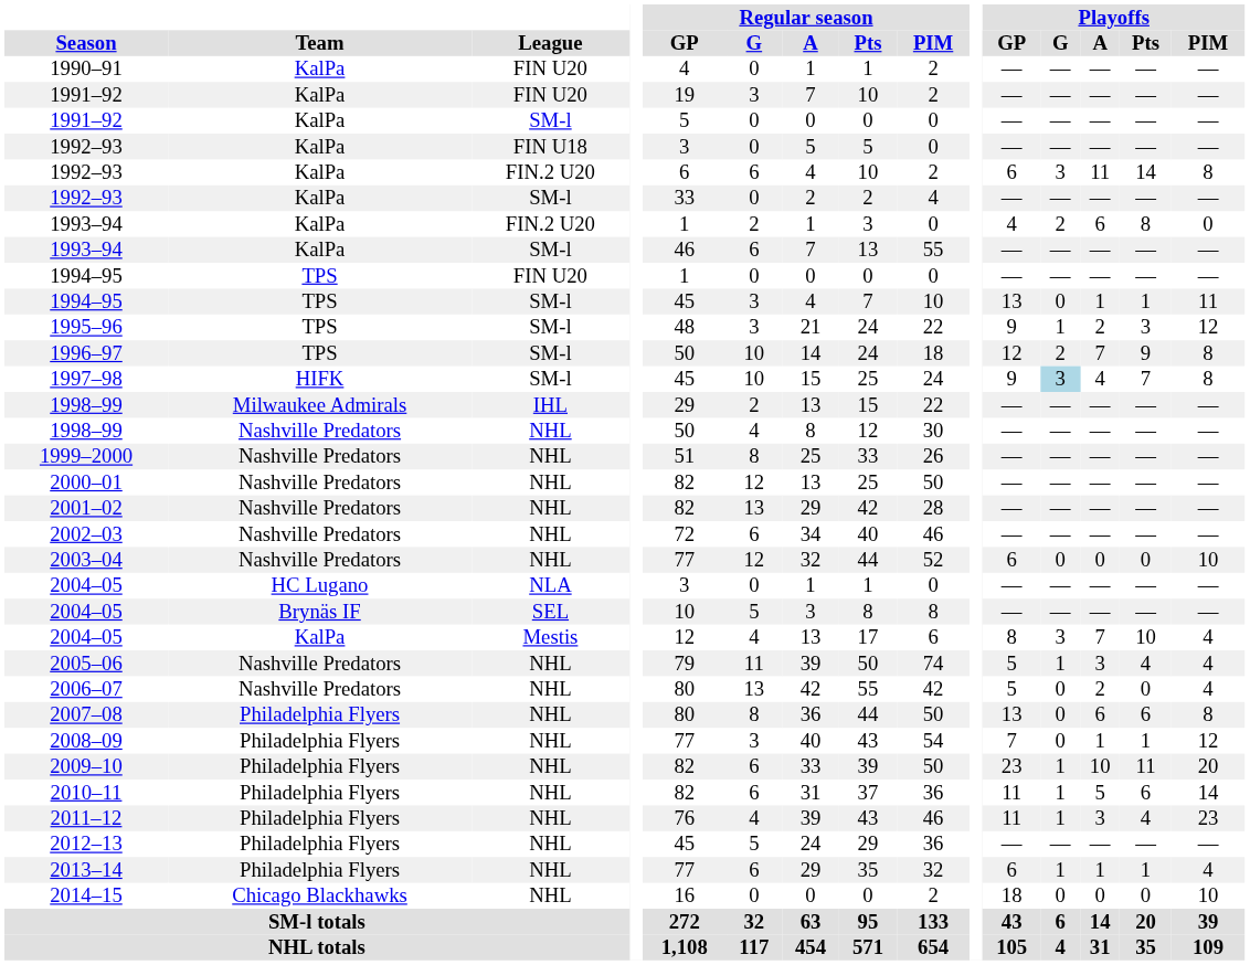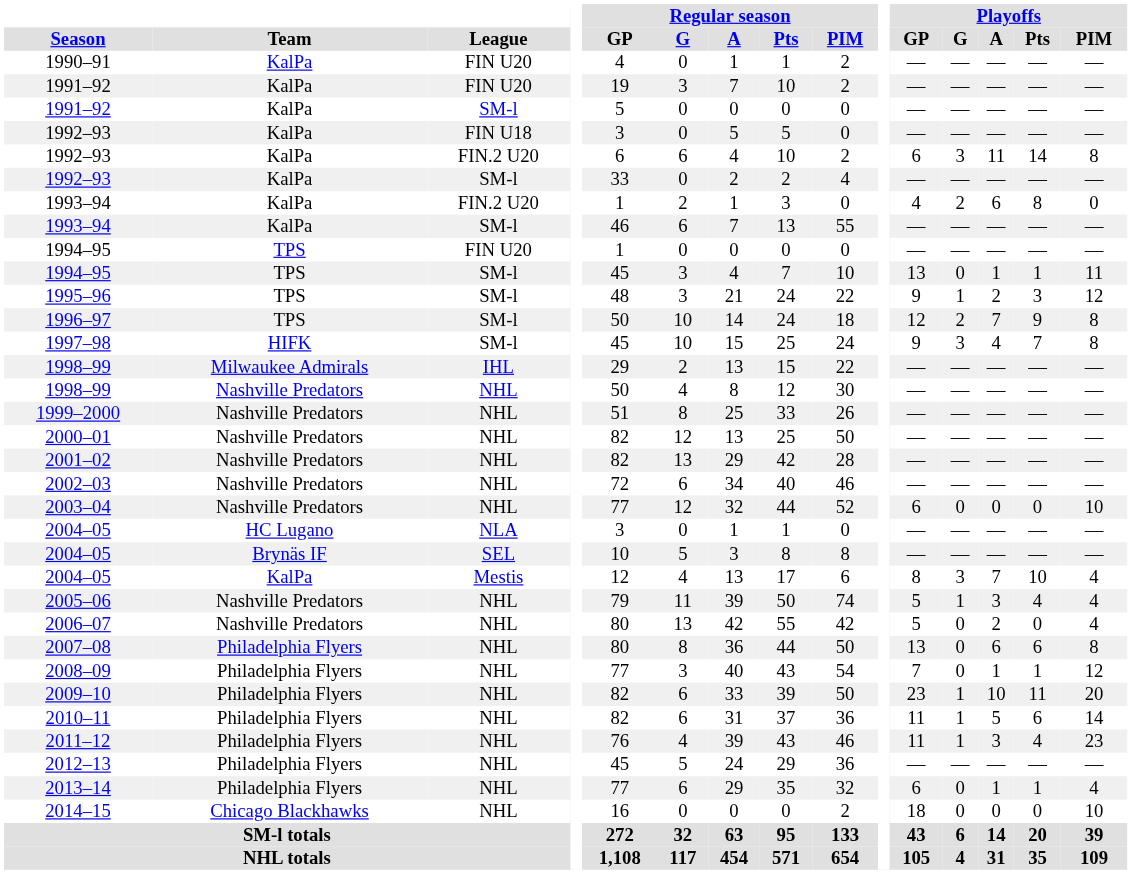1997–98 | Playoffs / G: lightblue background -> no background
2013–14 | Playoffs / G: 1 -> 0
